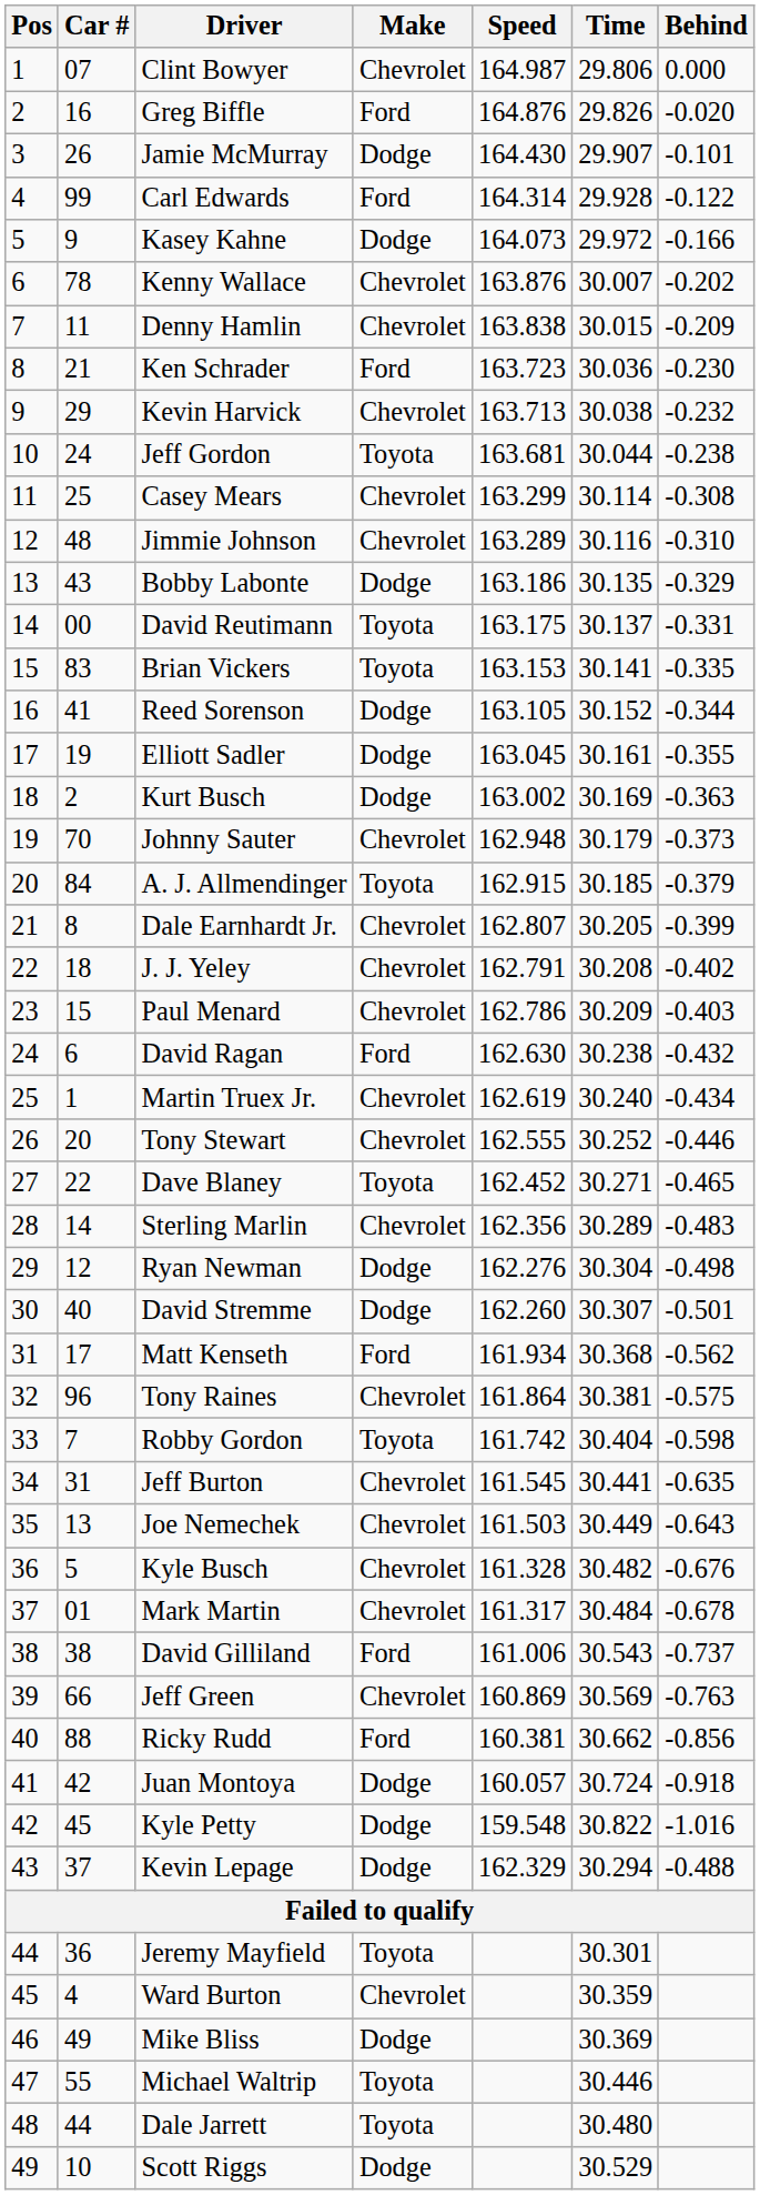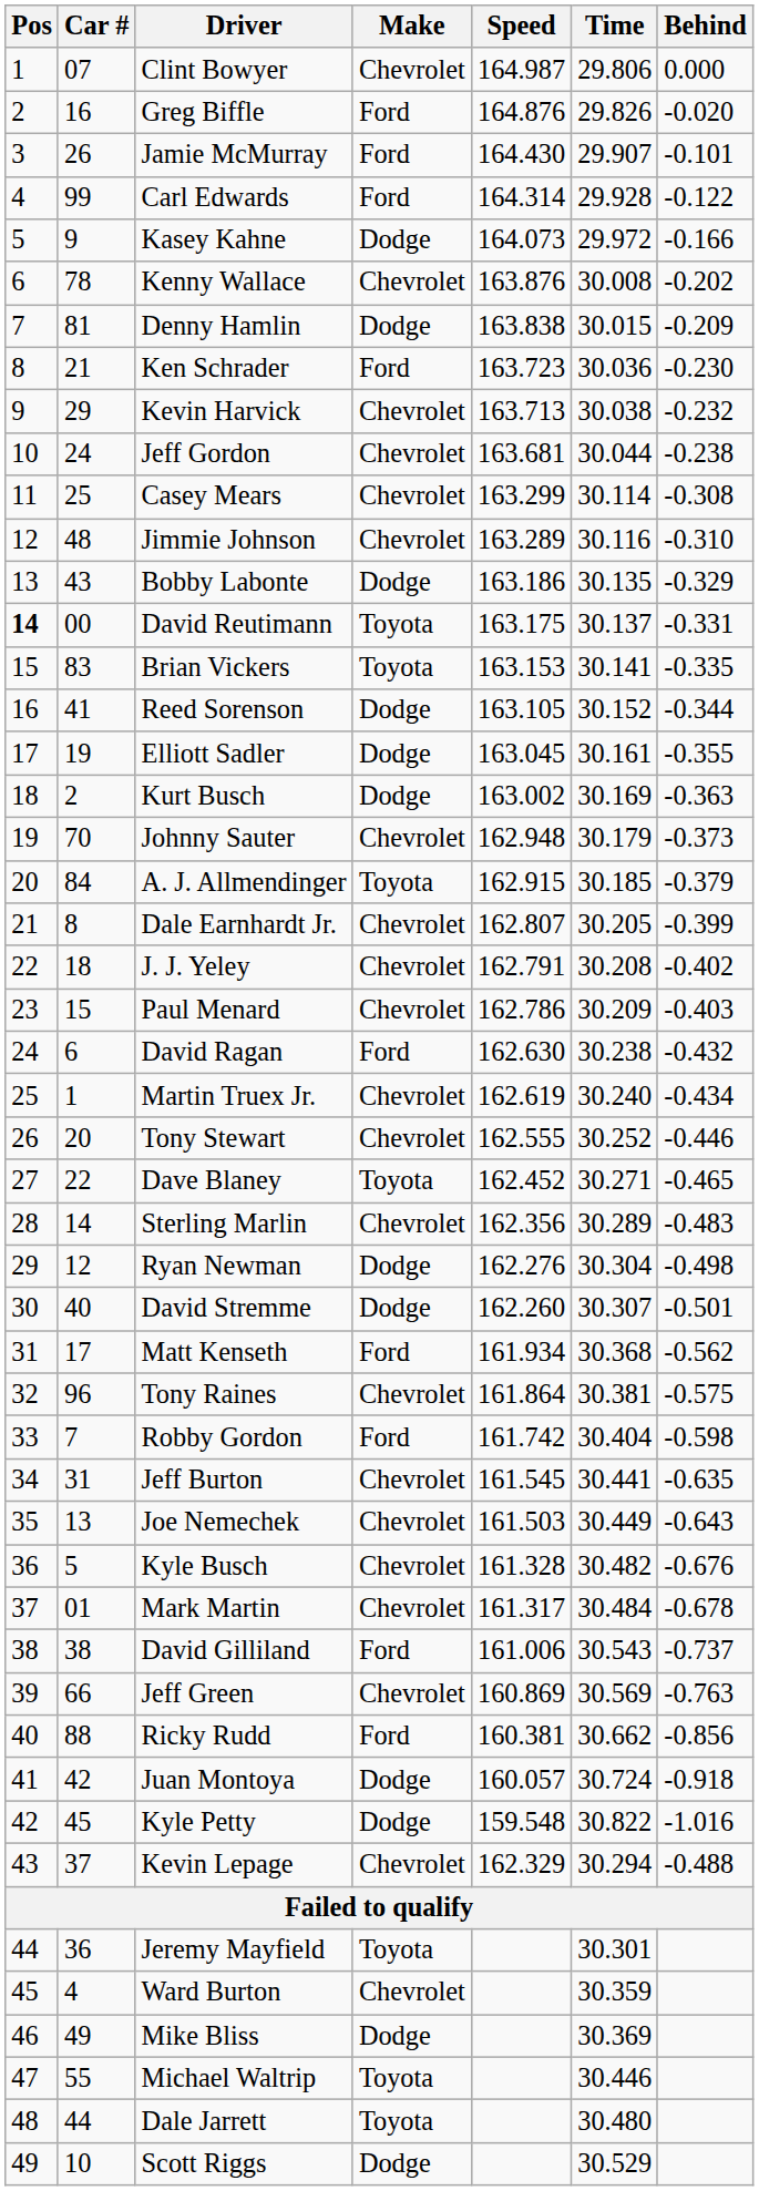Jamie McMurray | Make: Dodge -> Ford
Kenny Wallace | Time: 30.007 -> 30.008
Denny Hamlin | Car #: 11 -> 81
Denny Hamlin | Make: Chevrolet -> Dodge
Jeff Gordon | Make: Toyota -> Chevrolet
David Reutimann | Pos: normal -> bold
Robby Gordon | Make: Toyota -> Ford
Kevin Lepage | Make: Dodge -> Chevrolet
